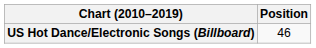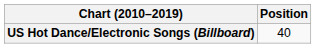US Hot Dance/Electronic Songs (Billboard) | Position: 46 -> 40
